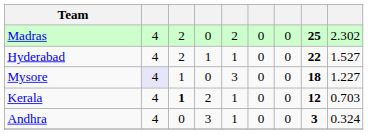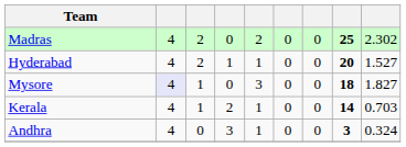Hyderabad | column 8: 22 -> 20
Mysore | column 9: 1.227 -> 1.827
Kerala | column 3: bold -> normal
Kerala | column 8: 12 -> 14
